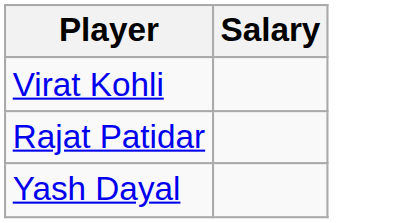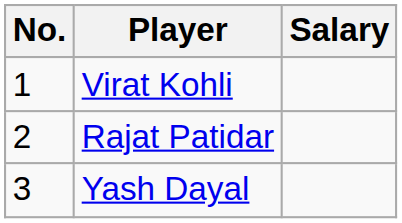+ column: No. | 1 | 2 | 3
